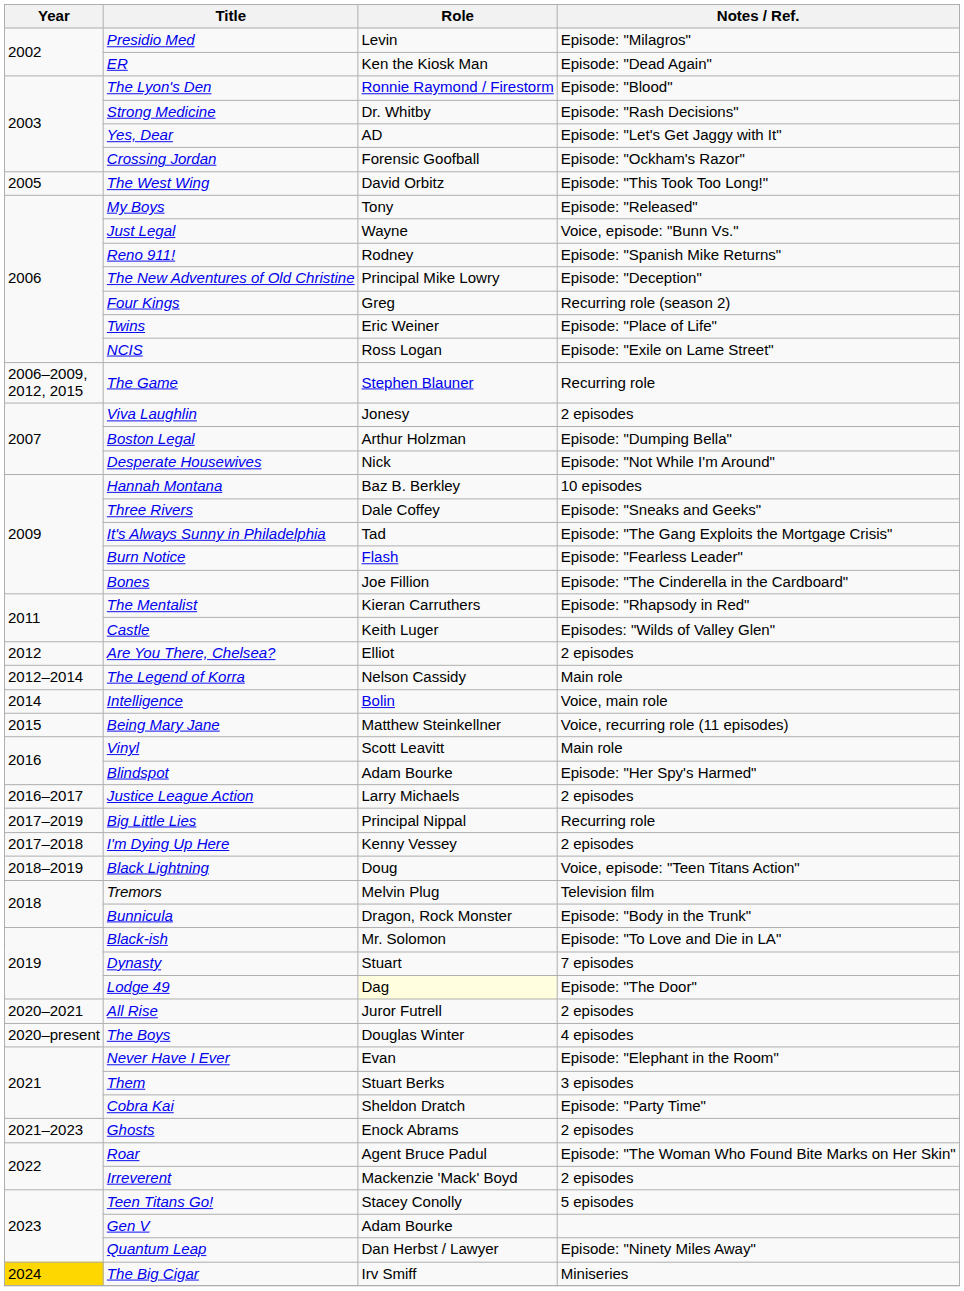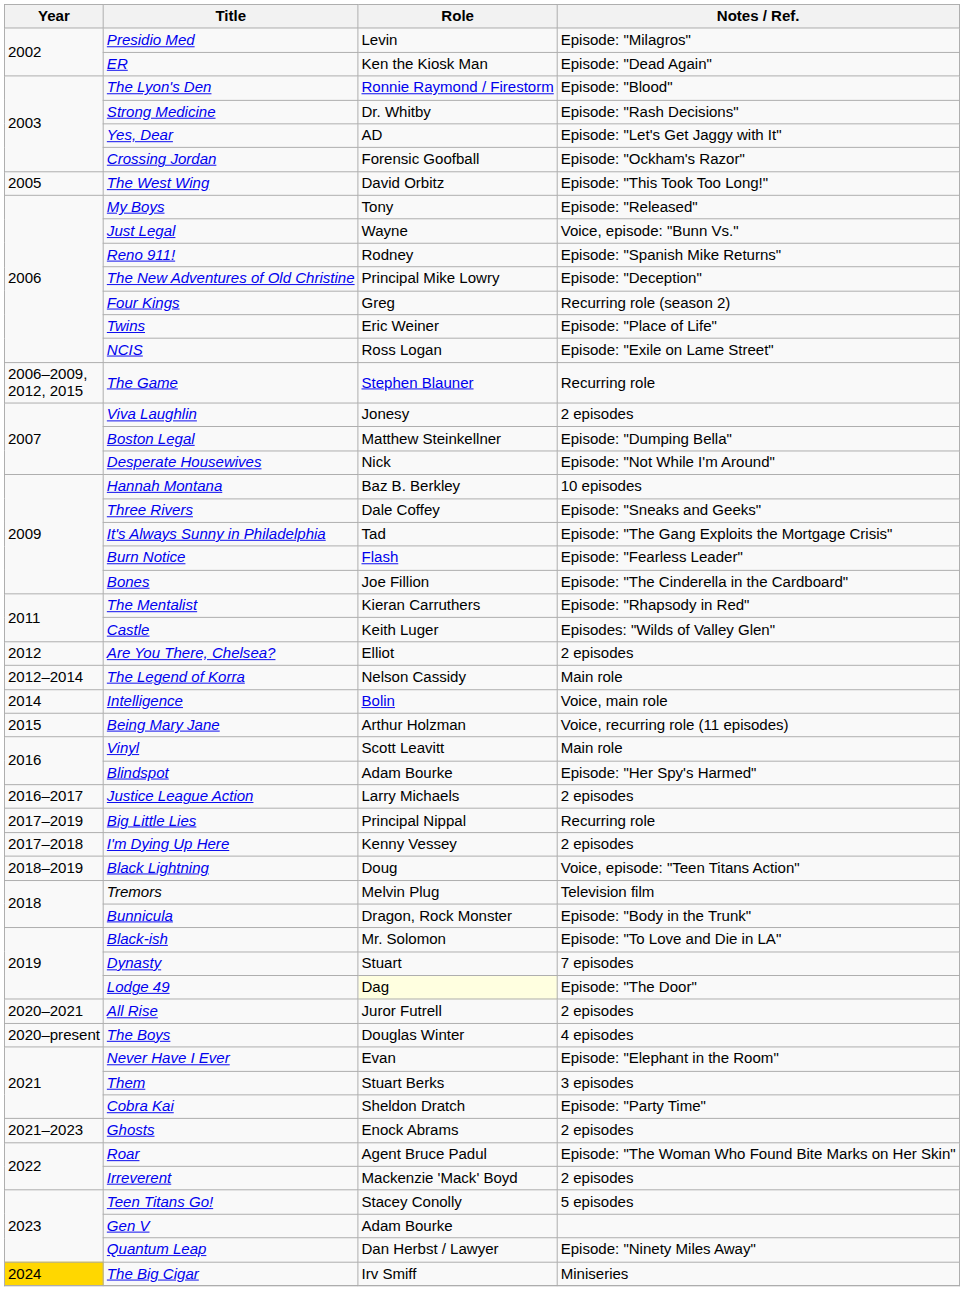Boston Legal | Role: Arthur Holzman -> Matthew Steinkellner
Being Mary Jane | Role: Matthew Steinkellner -> Arthur Holzman
